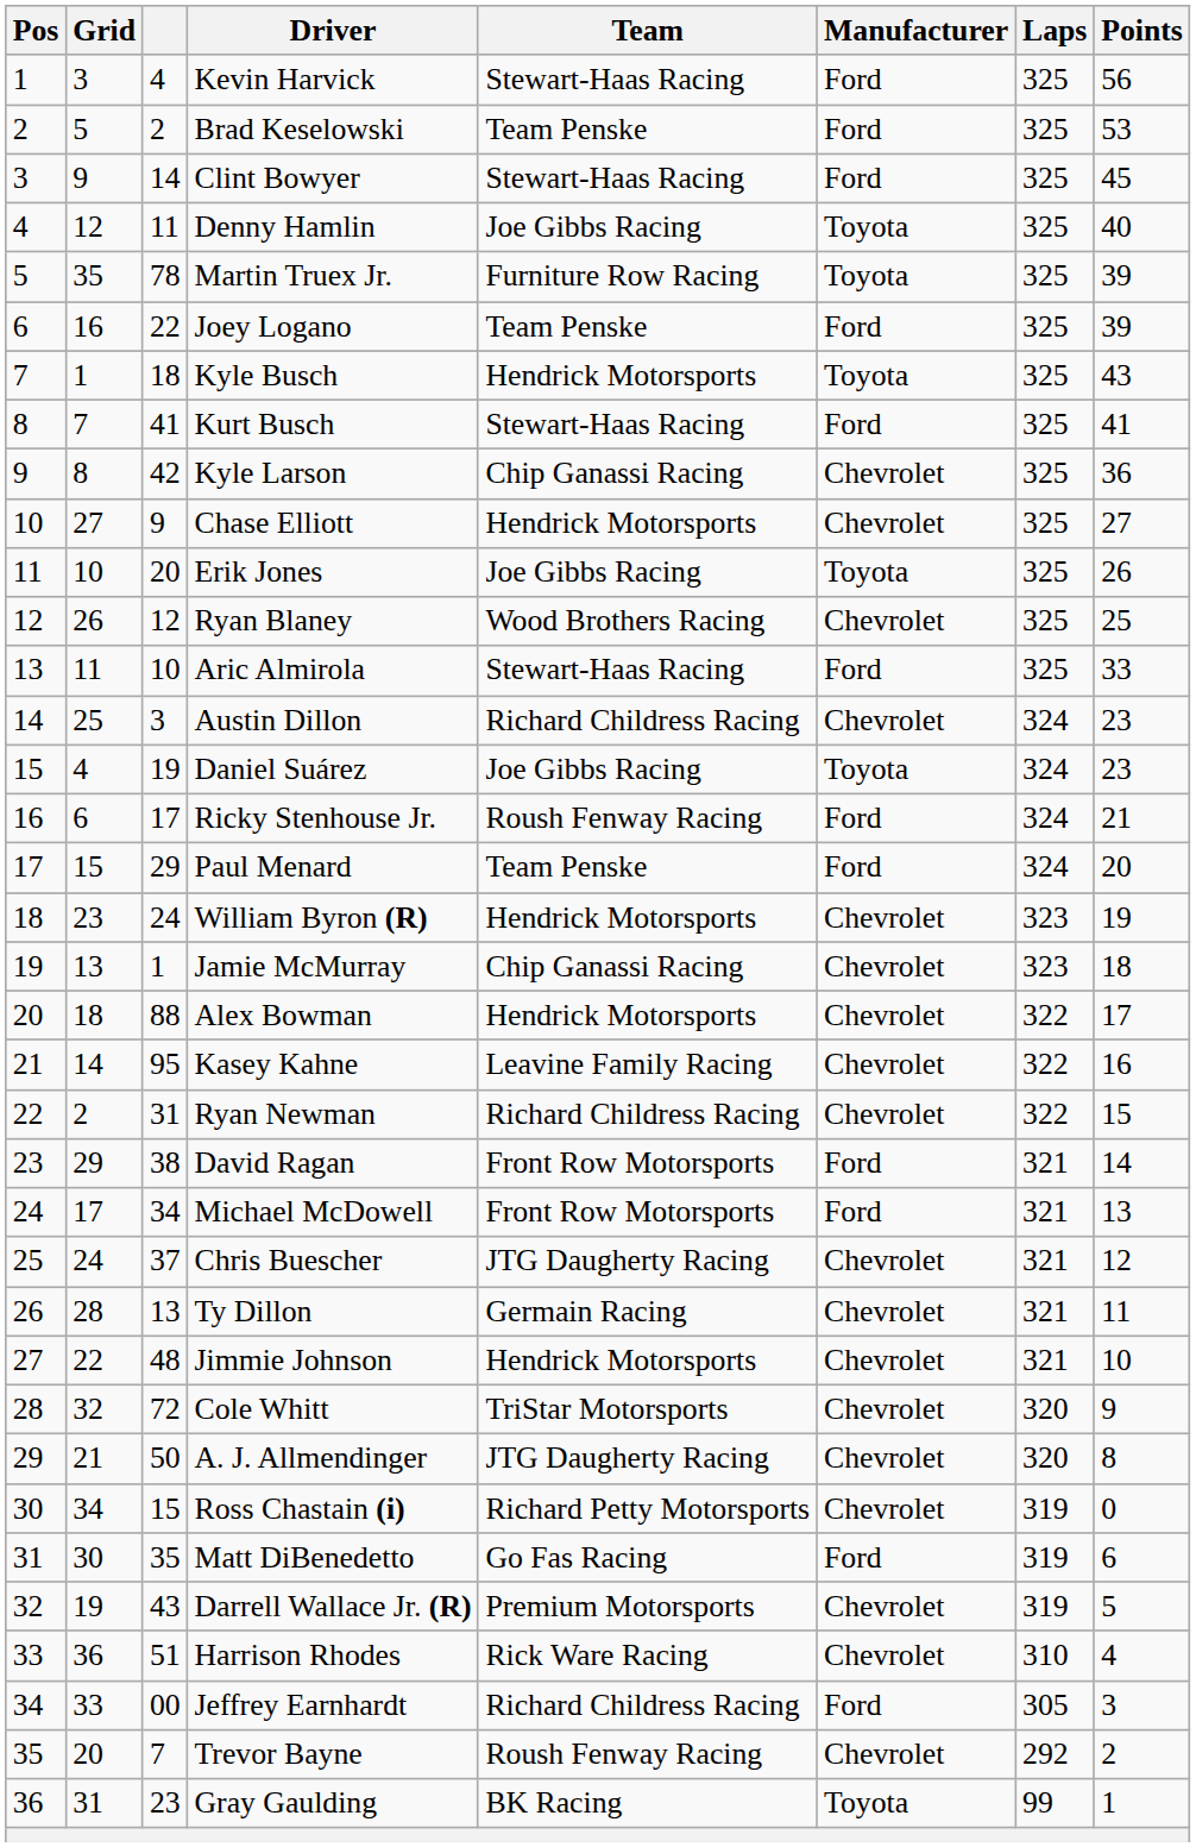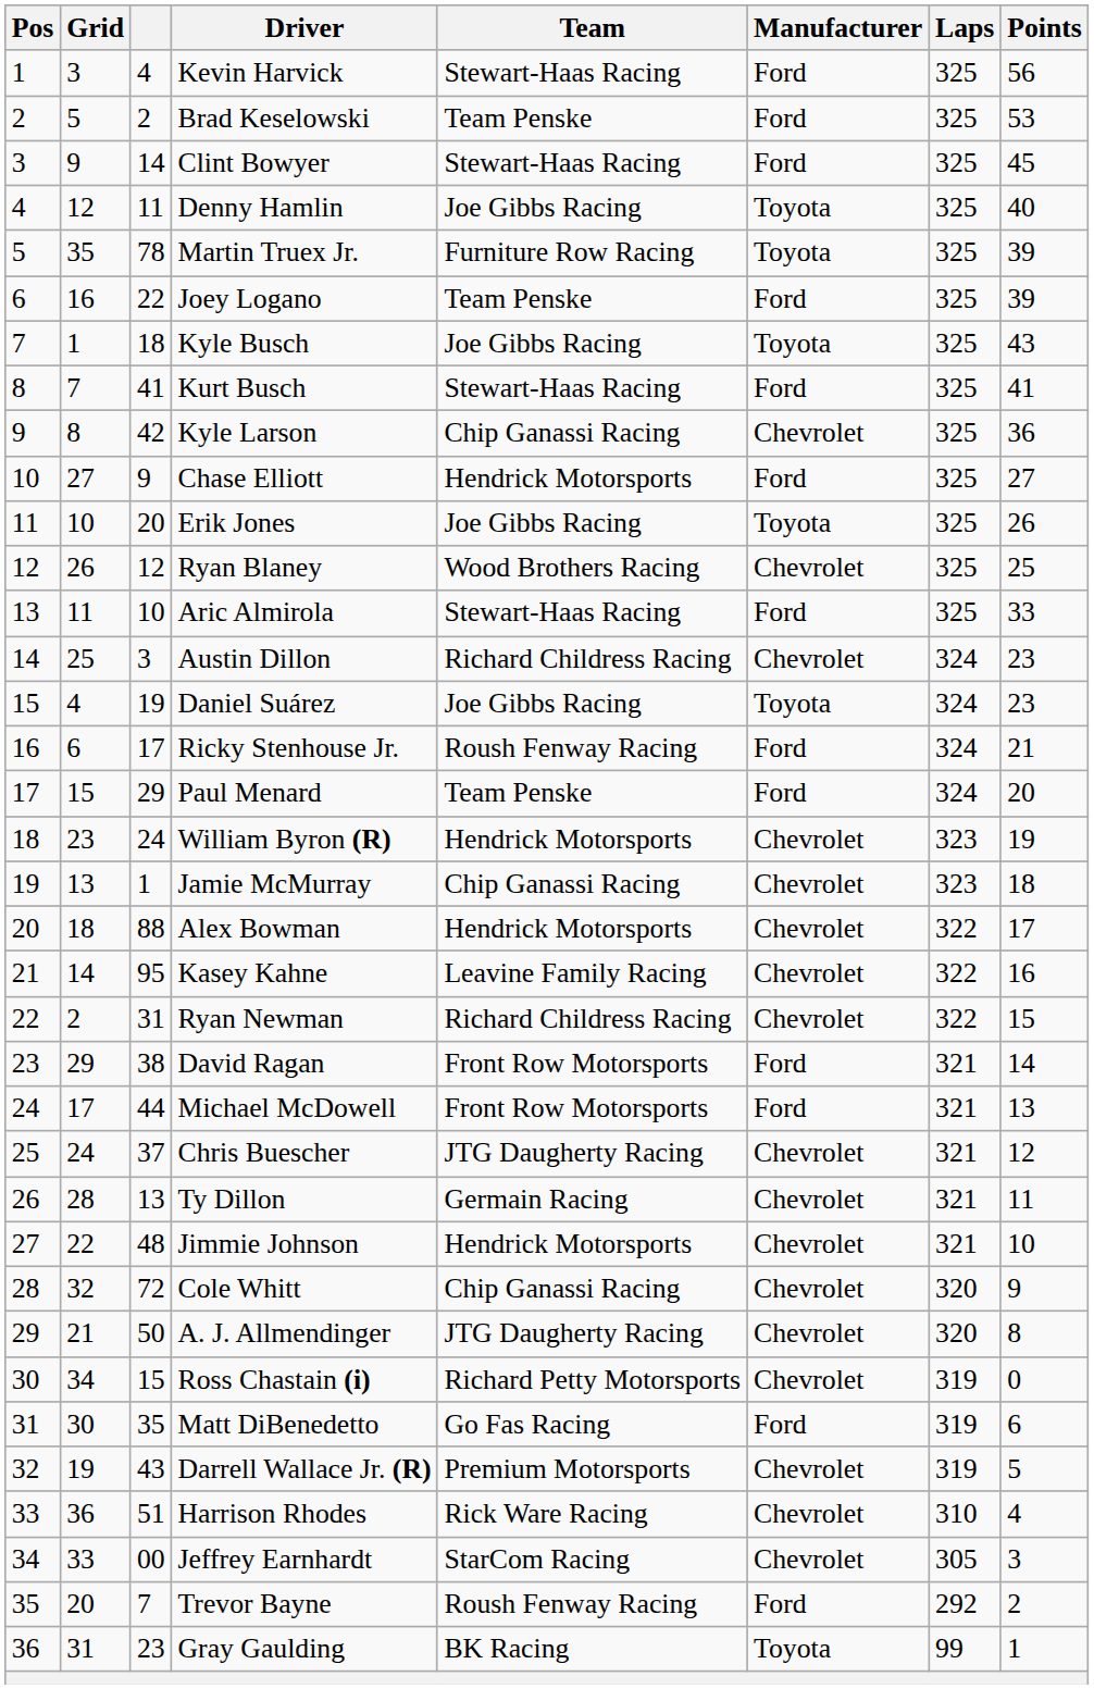Kyle Busch | Team: Hendrick Motorsports -> Joe Gibbs Racing
Chase Elliott | Manufacturer: Chevrolet -> Ford
Michael McDowell | column 3: 34 -> 44
Cole Whitt | Team: TriStar Motorsports -> Chip Ganassi Racing
Jeffrey Earnhardt | Team: Richard Childress Racing -> StarCom Racing
Jeffrey Earnhardt | Manufacturer: Ford -> Chevrolet
Trevor Bayne | Manufacturer: Chevrolet -> Ford
